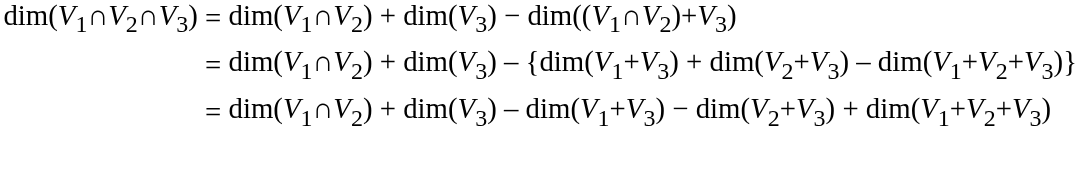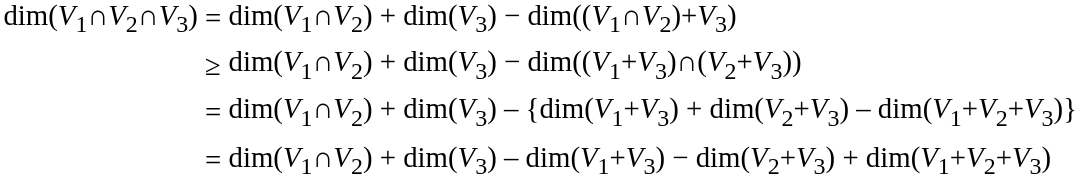+ row: ≥ | dim(V1∩V2) + dim(V3) − dim((V1+V3)∩(V2+V3))
